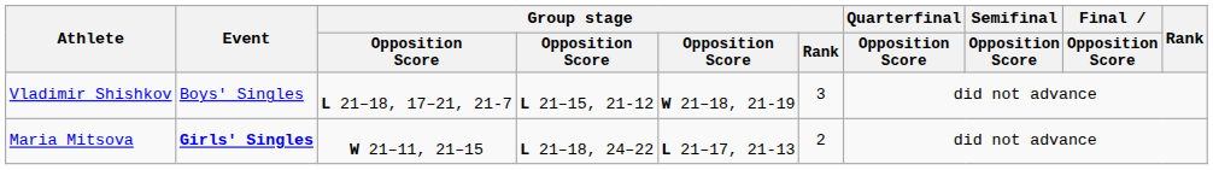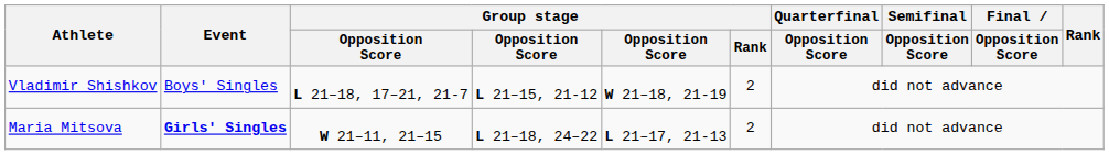Vladimir Shishkov | Group stage / Rank: 3 -> 2
